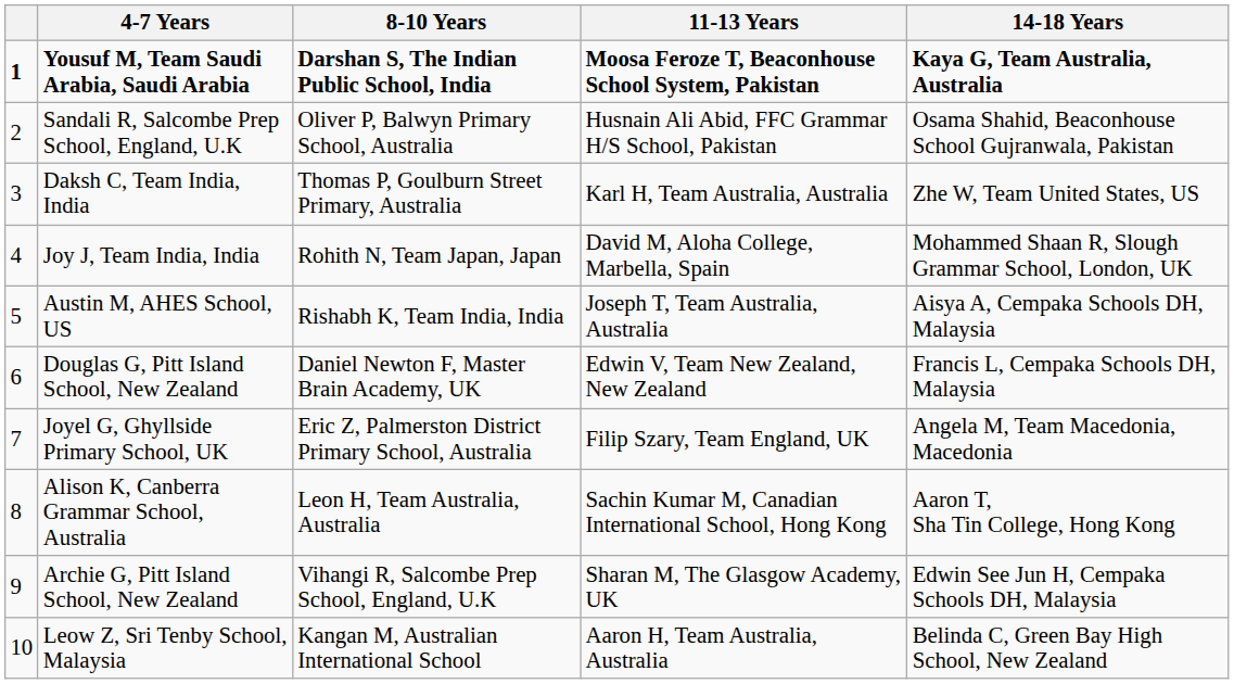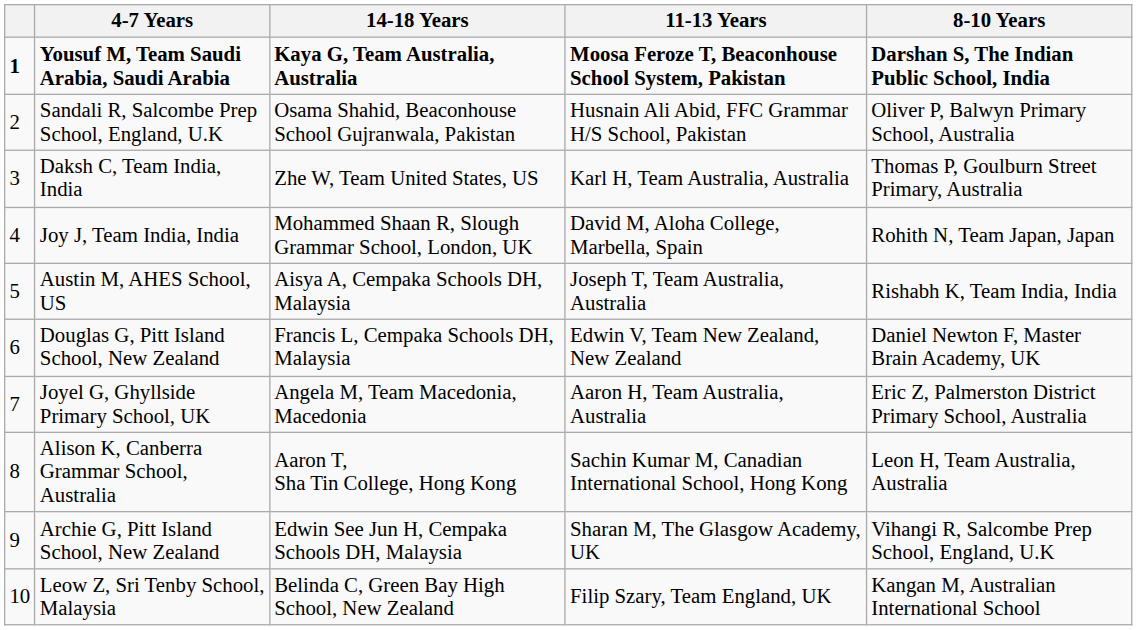columns swapped: 8-10 Years <-> 14-18 Years
Joyel G, Ghyllside Primary School, UK | 11-13 Years: Filip Szary, Team England, UK -> Aaron H, Team Australia, Australia
Leow Z, Sri Tenby School, Malaysia | 11-13 Years: Aaron H, Team Australia, Australia -> Filip Szary, Team England, UK
